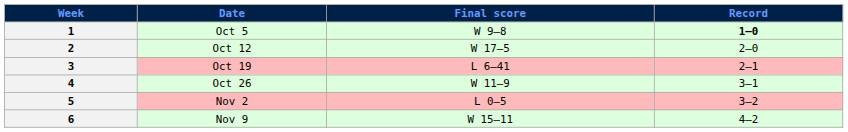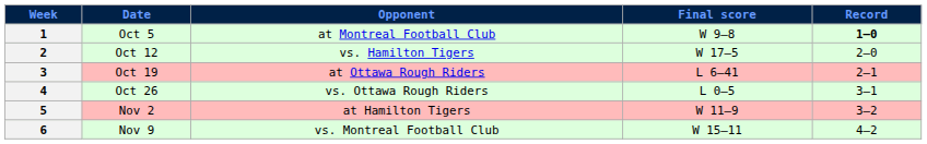+ column: Opponent | at Montreal Football Club | vs. Hamilton Tigers | at Ottawa Rough Riders | vs. Ottawa Rough Riders | at Hamilton Tigers | vs. Montreal Football Club
4 | Final score: W 11–9 -> L 0–5
5 | Final score: L 0–5 -> W 11–9
